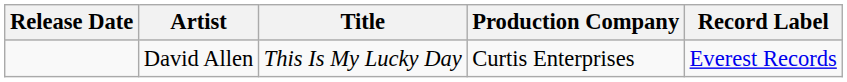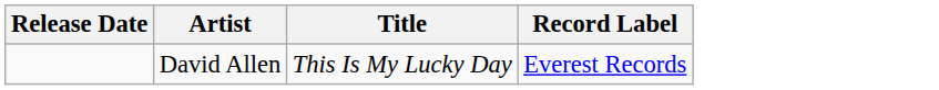- column: Production Company | Curtis Enterprises
